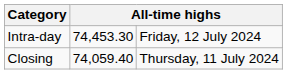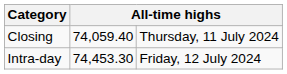rows swapped: Closing <-> Intra-day
